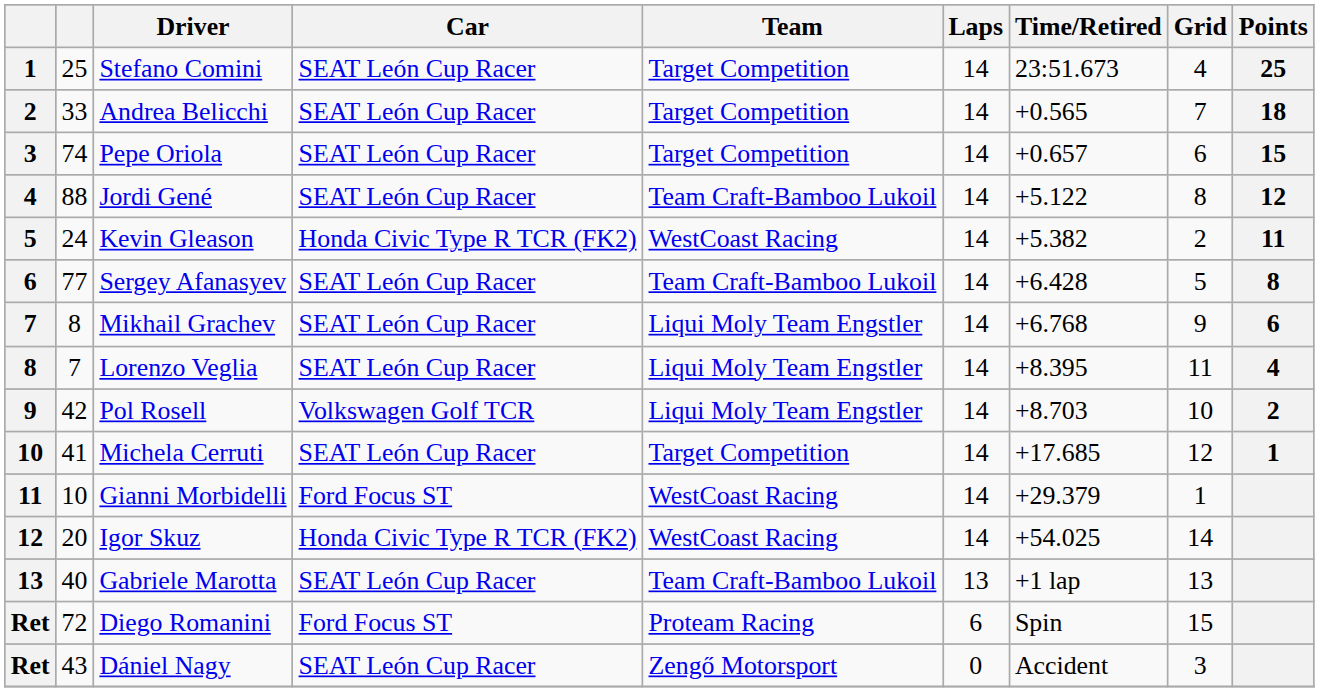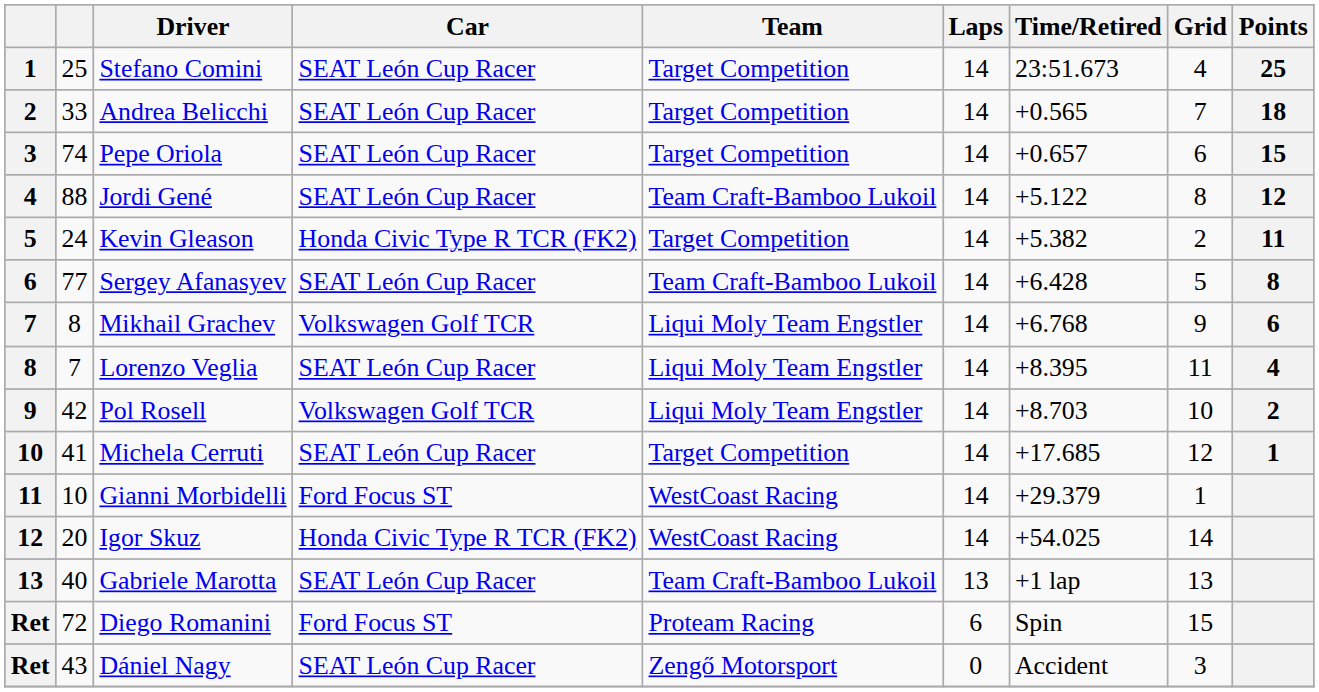Kevin Gleason | Team: WestCoast Racing -> Target Competition
Mikhail Grachev | Car: SEAT León Cup Racer -> Volkswagen Golf TCR
